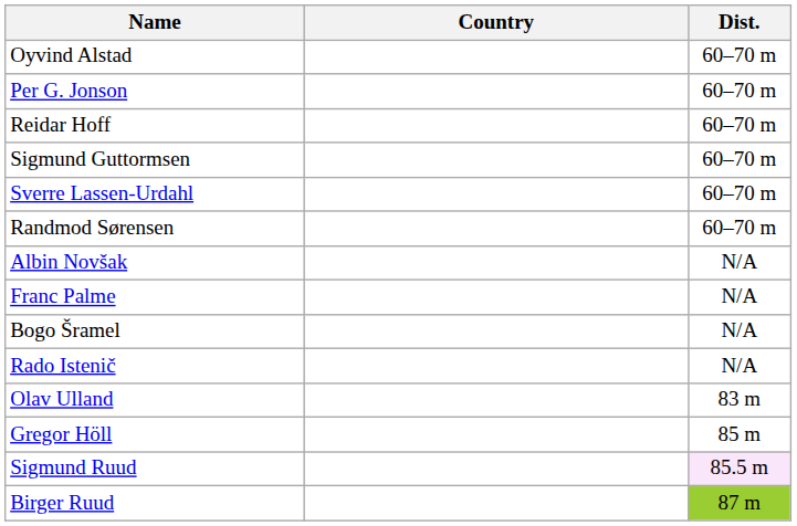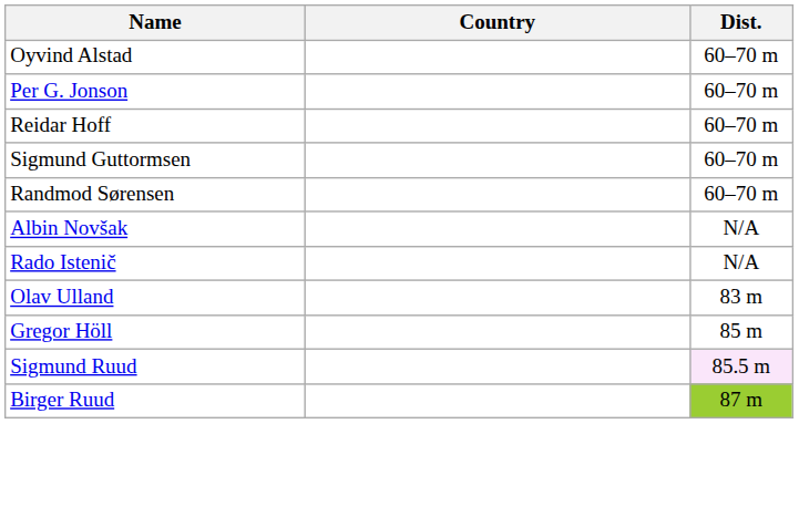- row: Sverre Lassen-Urdahl | 60–70 m
- row: Franc Palme | N/A
- row: Bogo Šramel | N/A
